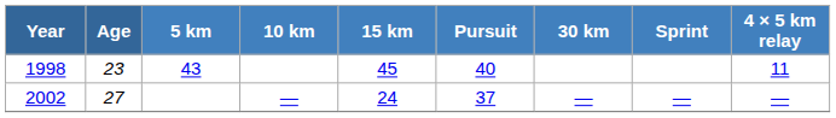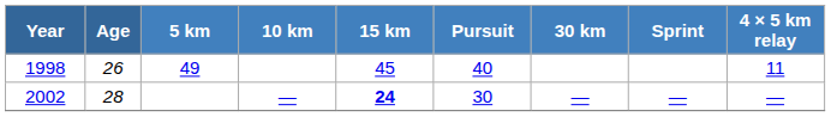1998 | Age: 23 -> 26
1998 | 5 km: 43 -> 49
2002 | Age: 27 -> 28
2002 | 15 km: normal -> bold
2002 | Pursuit: 37 -> 30
